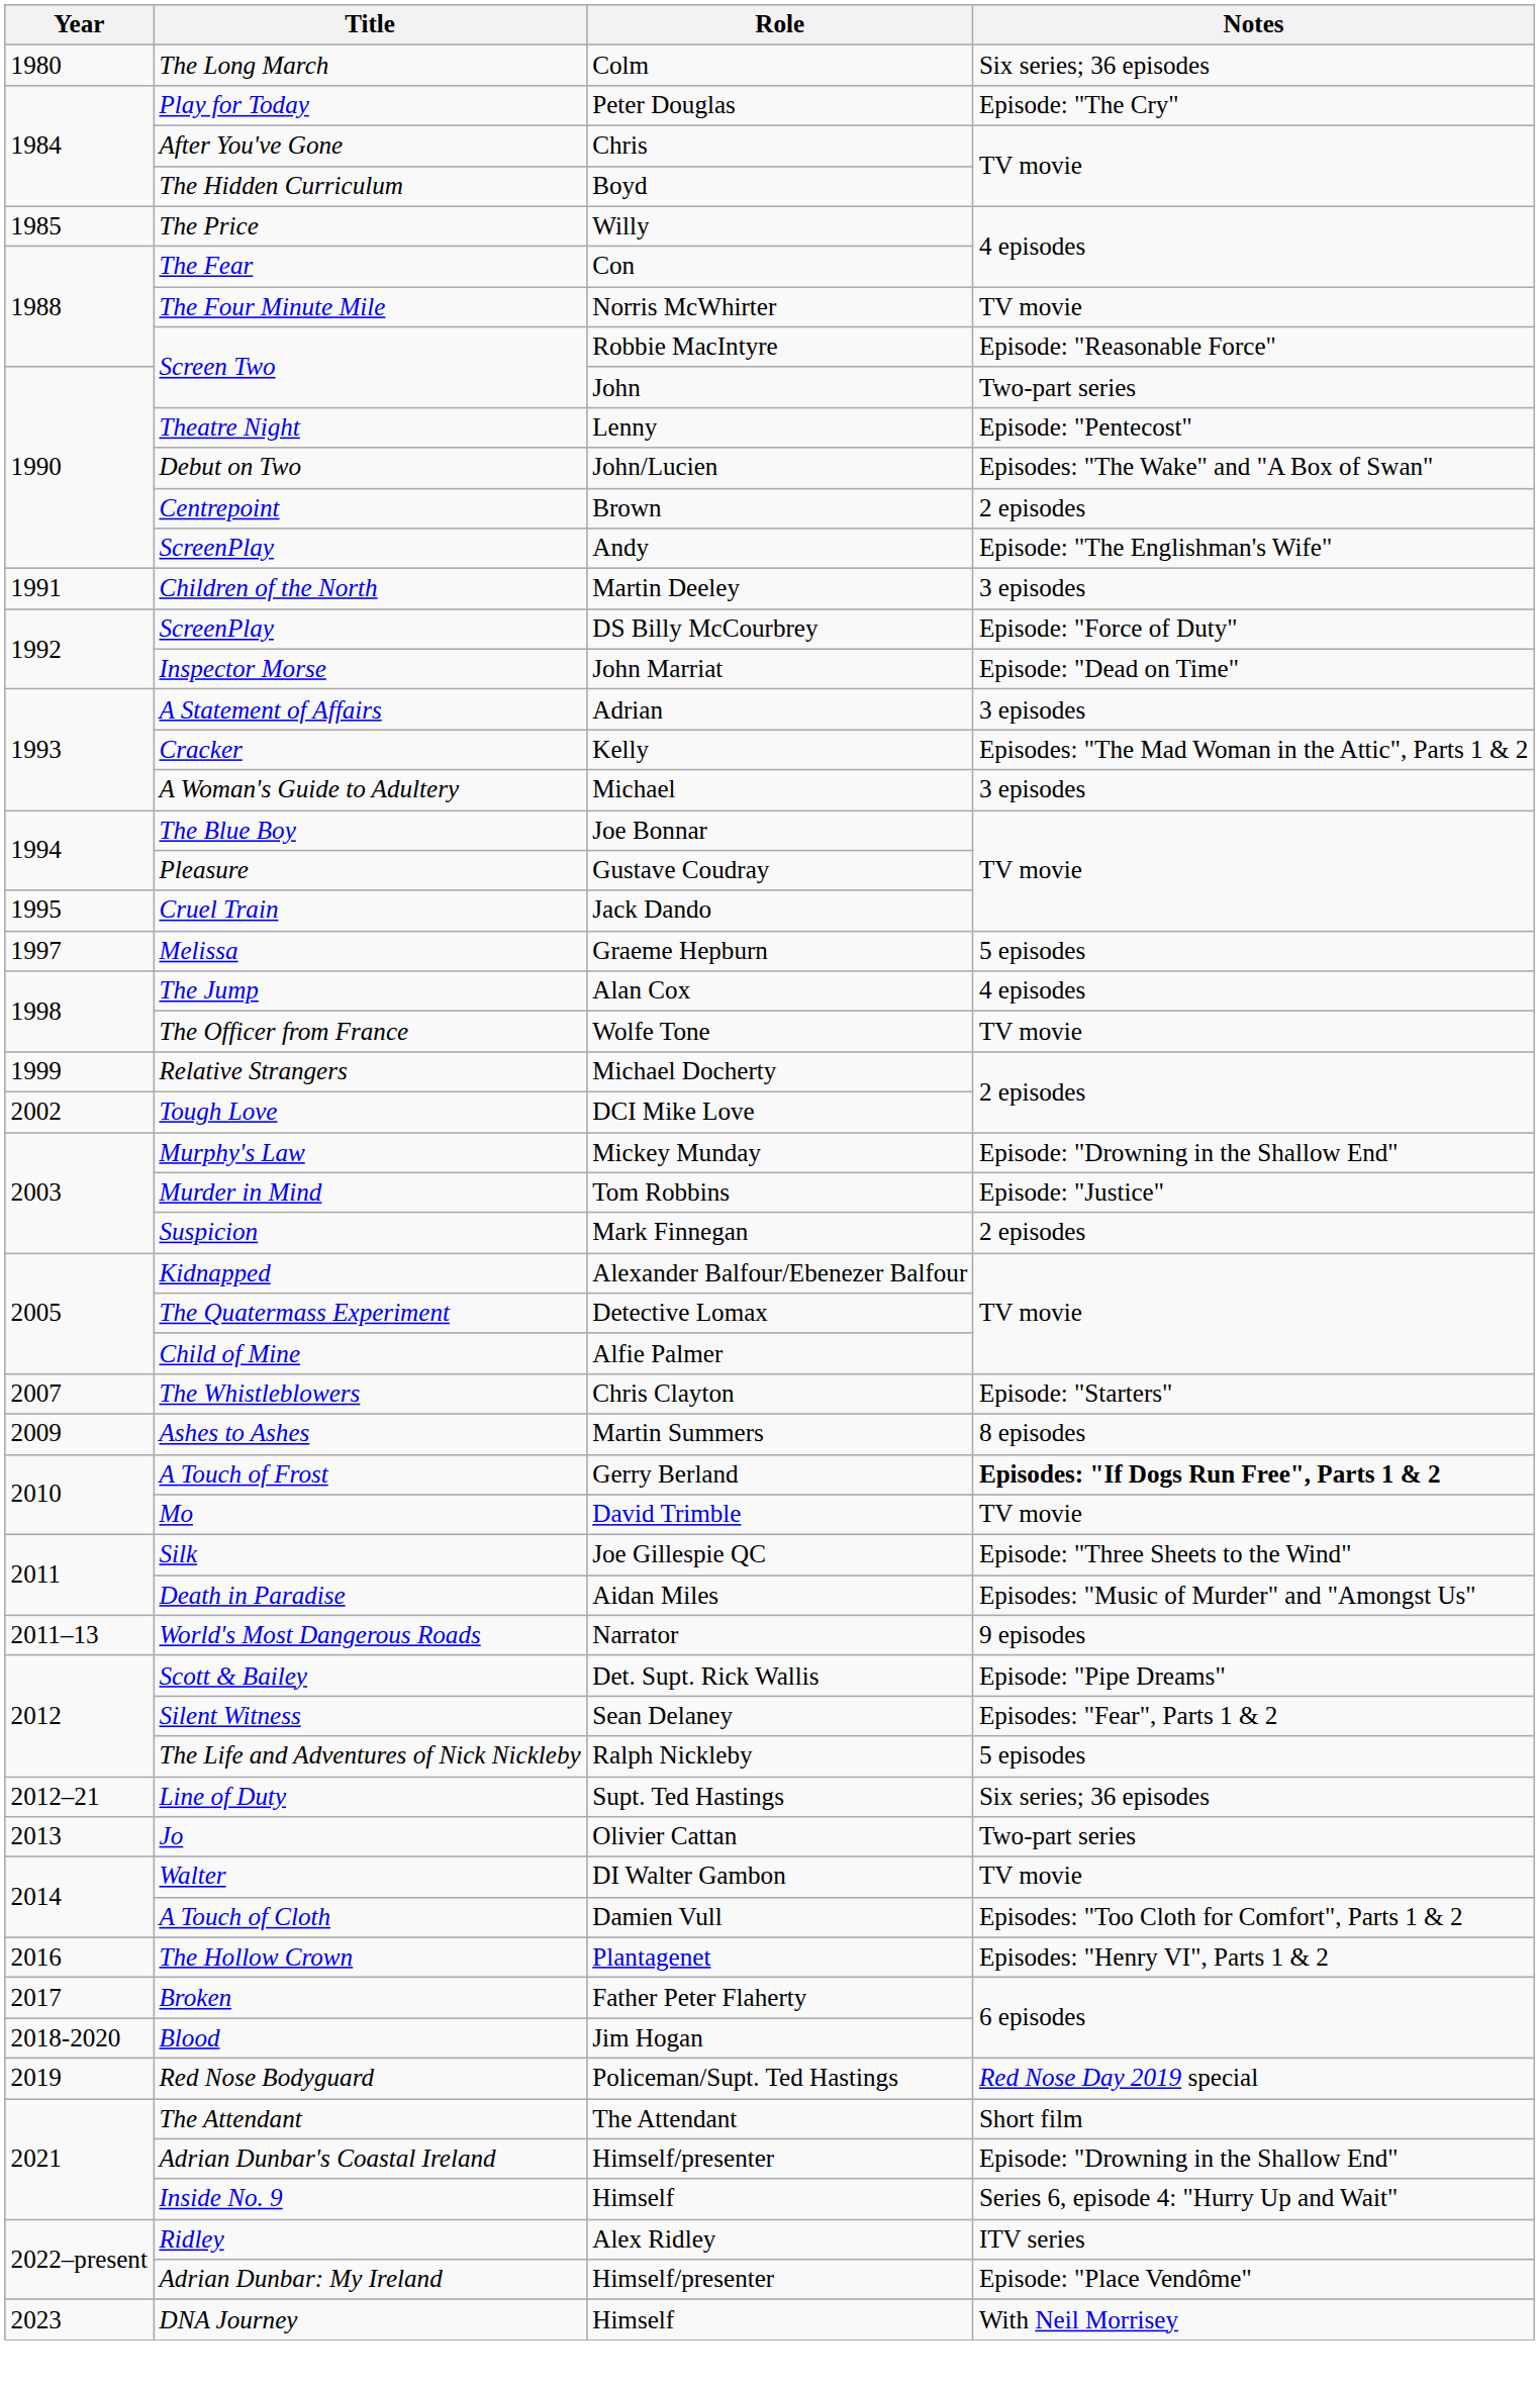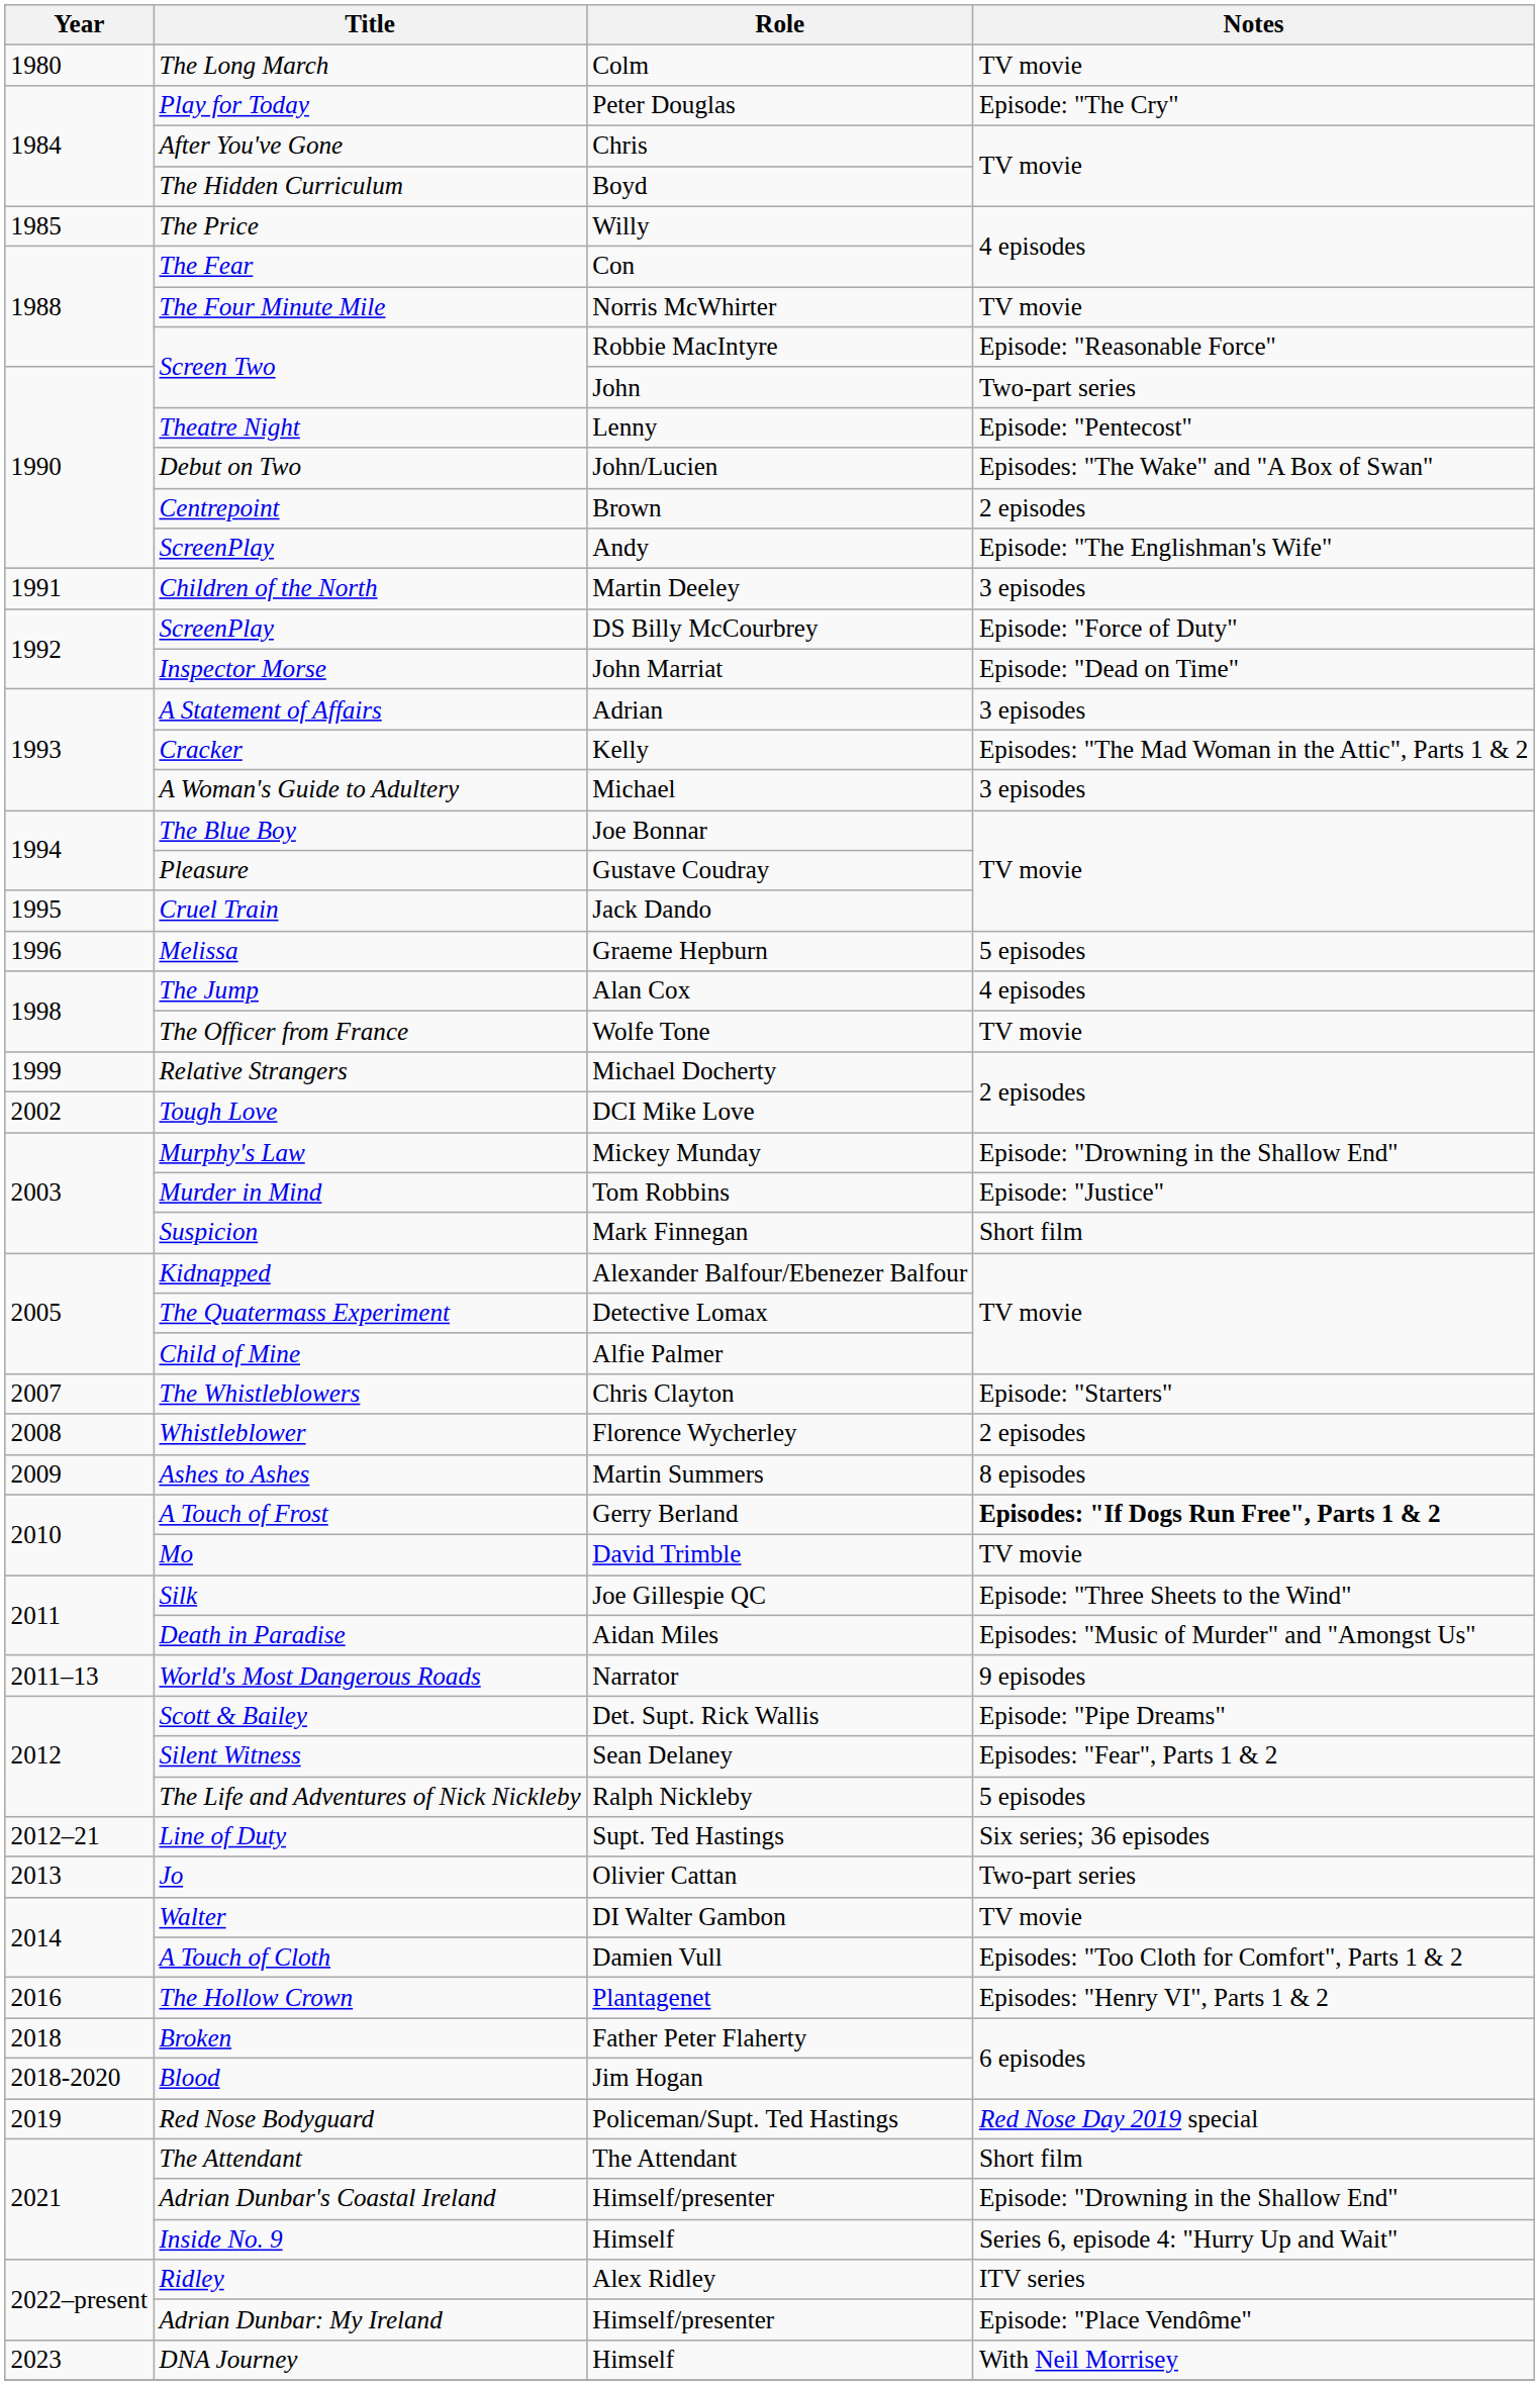The Long March | Notes: Six series; 36 episodes -> TV movie
Melissa | Year: 1997 -> 1996
Suspicion | Notes: 2 episodes -> Short film
+ row: 2008 | Whistleblower | Florence Wycherley | 2 episodes
Broken | Year: 2017 -> 2018
